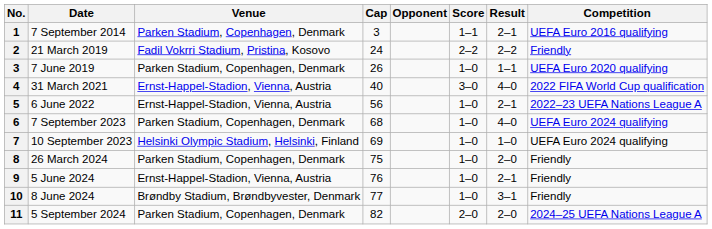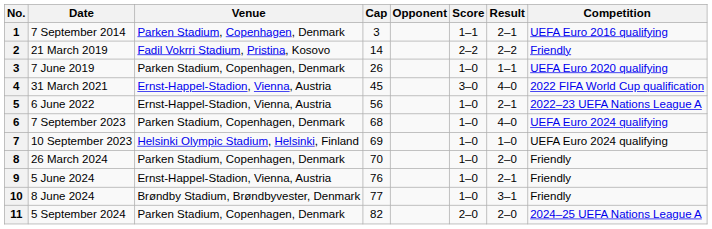21 March 2019 | Cap: 24 -> 14
31 March 2021 | Cap: 40 -> 45
26 March 2024 | Cap: 75 -> 70
